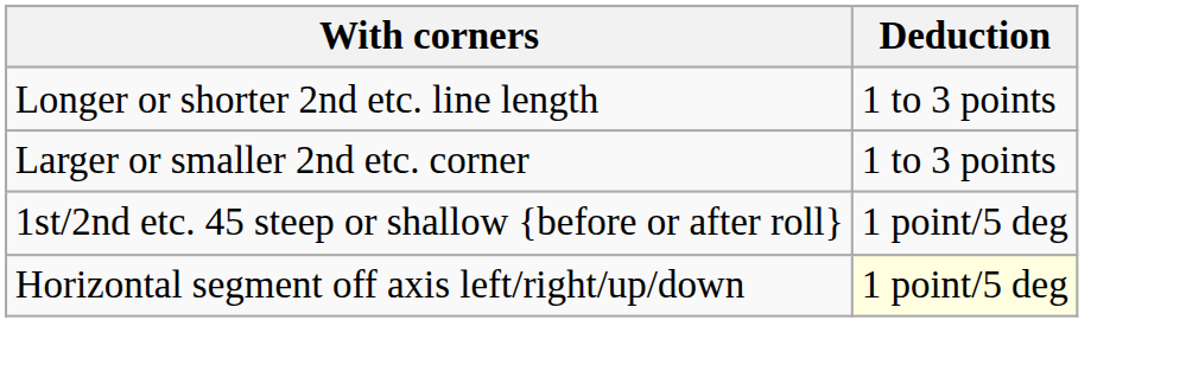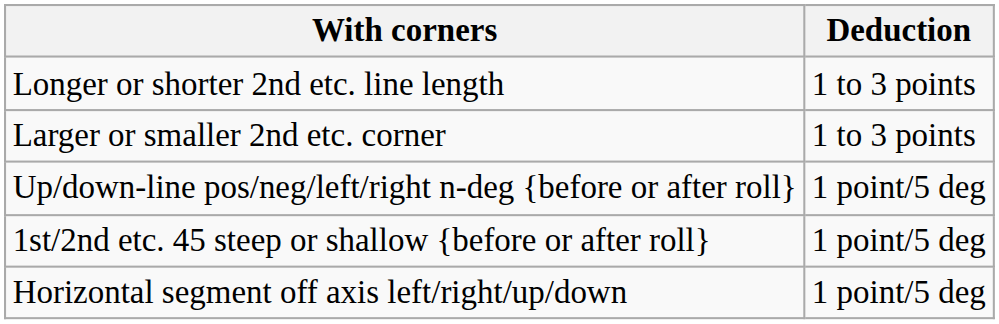+ row: Up/down-line pos/neg/left/right n-deg {before or after roll} | 1 point/5 deg
Horizontal segment off axis left/right/up/down | Deduction: lightyellow background -> no background
